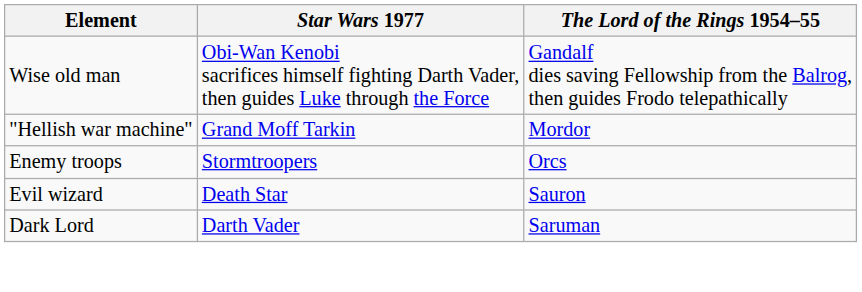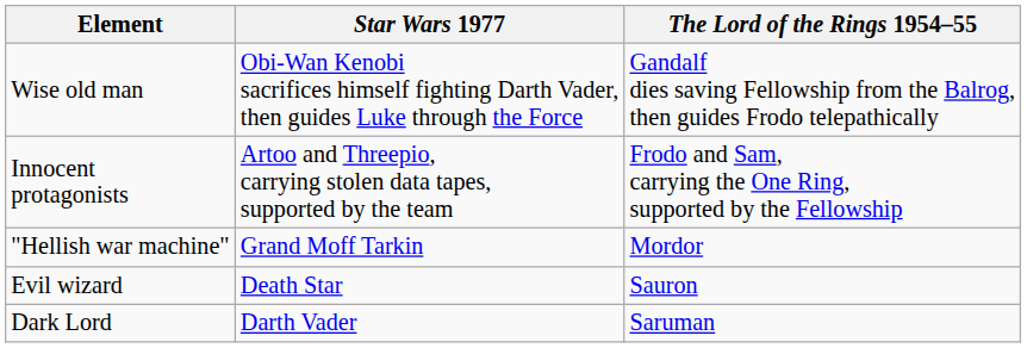+ row: Innocent protagonists | Artoo and Threepio, carrying stolen data tapes, supported by the team | Frodo and Sam, carrying the One Ring, supported by the Fellowship
- row: Enemy troops | Stormtroopers | Orcs
